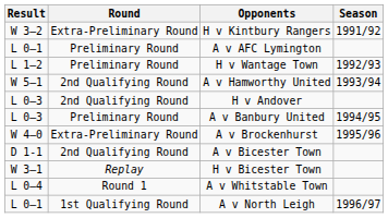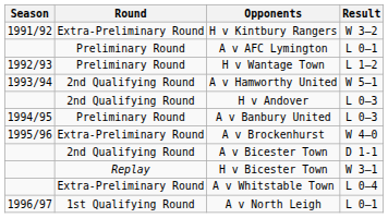columns swapped: Season <-> Result
A v Whitstable Town | Round: Round 1 -> Extra-Preliminary Round
